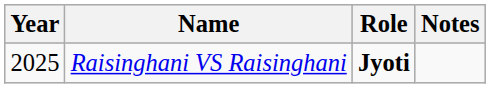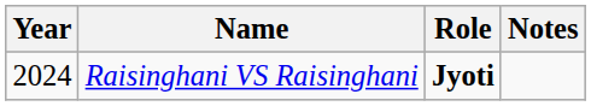Raisinghani VS Raisinghani | Year: 2025 -> 2024
